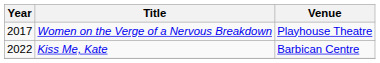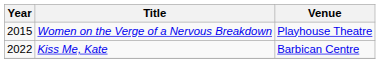Women on the Verge of a Nervous Breakdown | Year: 2017 -> 2015
